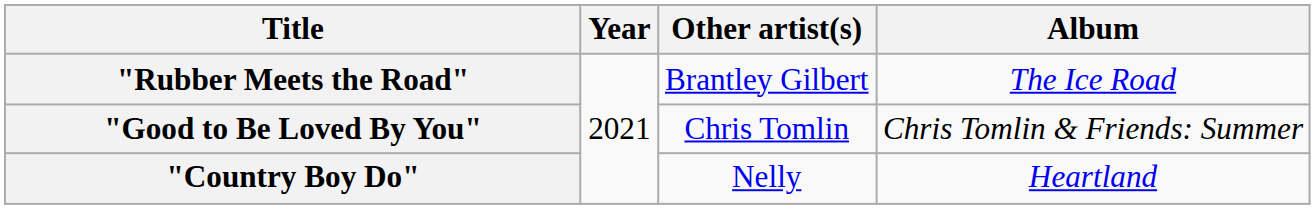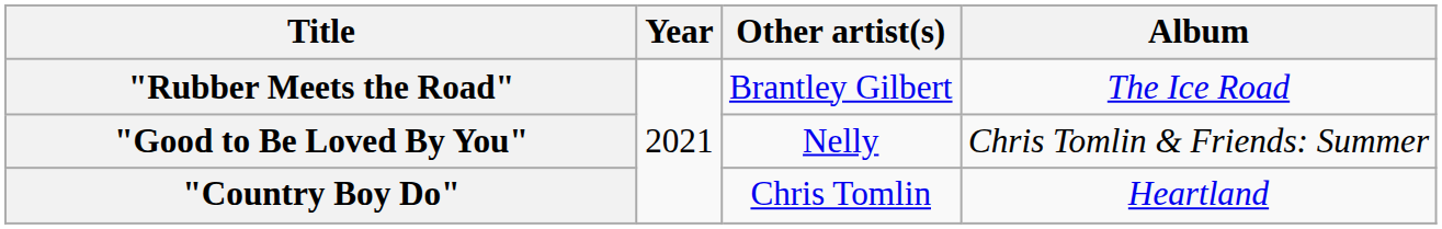"Good to Be Loved By You" | Other artist(s): Chris Tomlin -> Nelly
"Country Boy Do" | Other artist(s): Nelly -> Chris Tomlin
